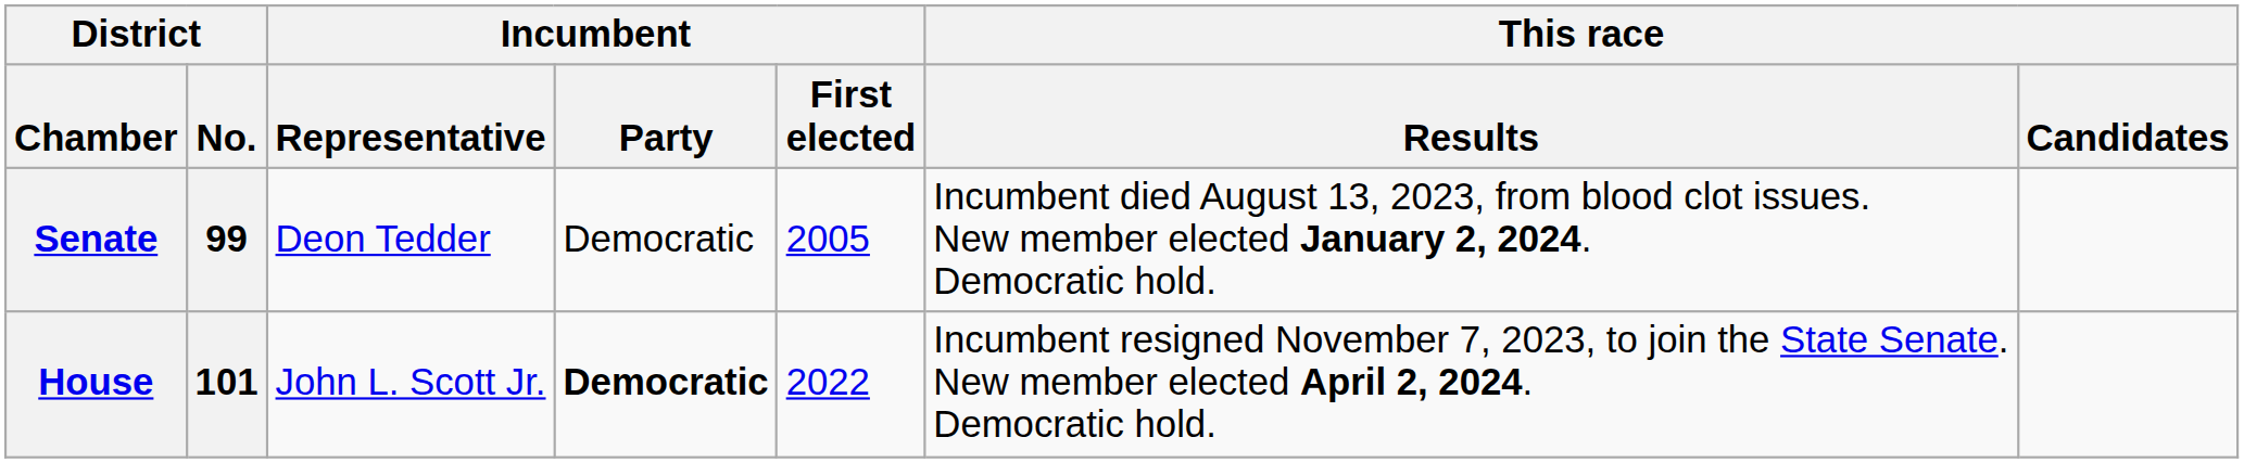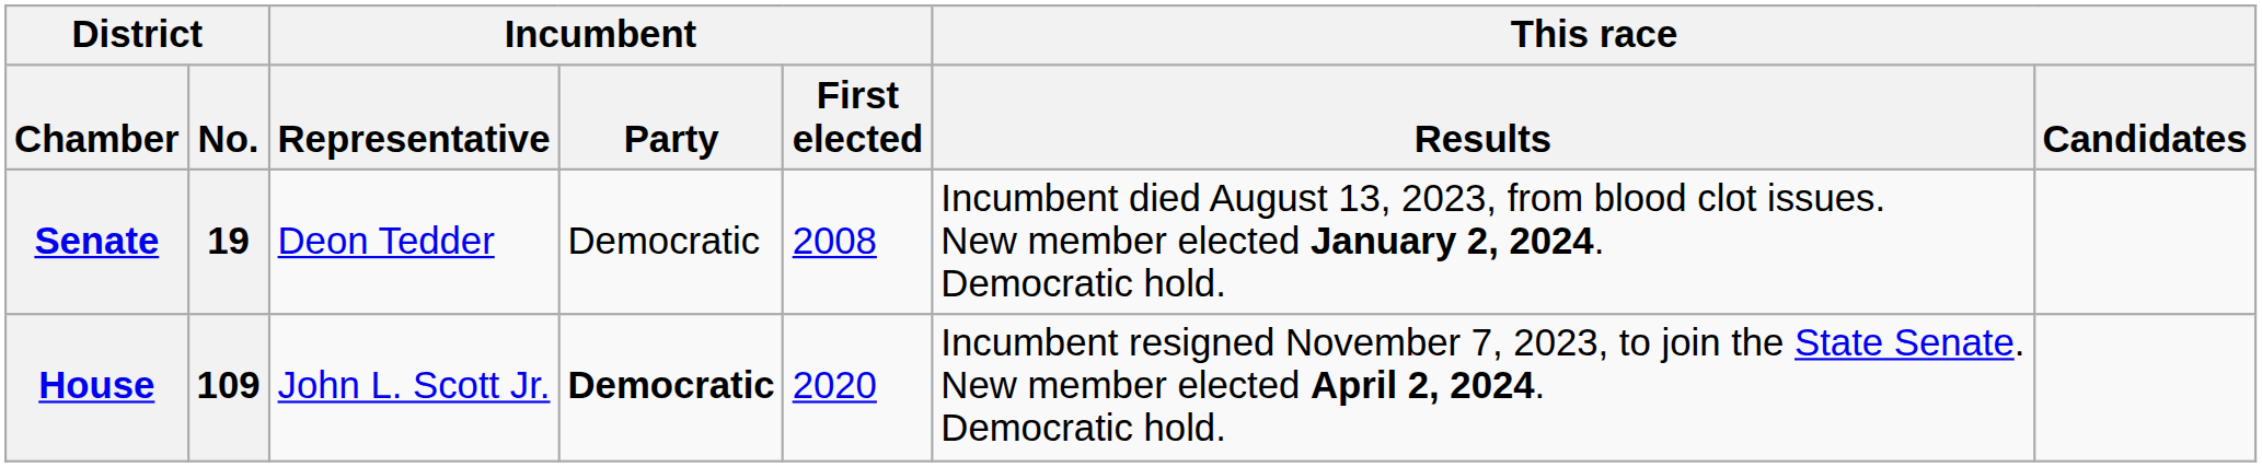Senate | District / No.: 99 -> 19
Senate | Incumbent / First elected: 2005 -> 2008
House | District / No.: 101 -> 109
House | Incumbent / First elected: 2022 -> 2020
